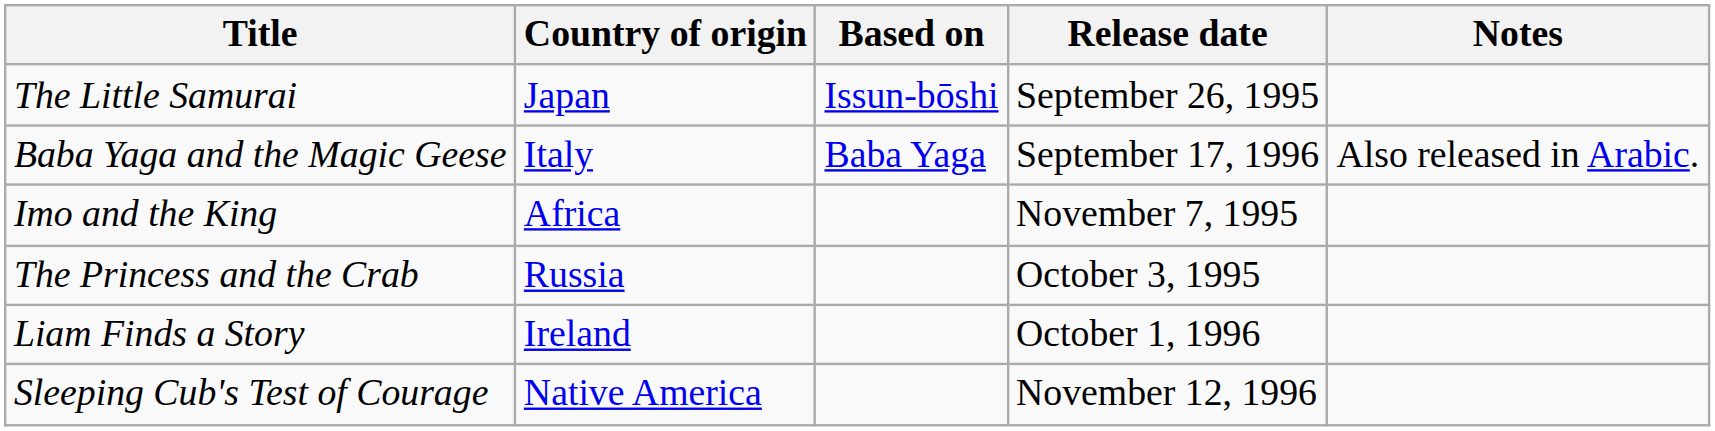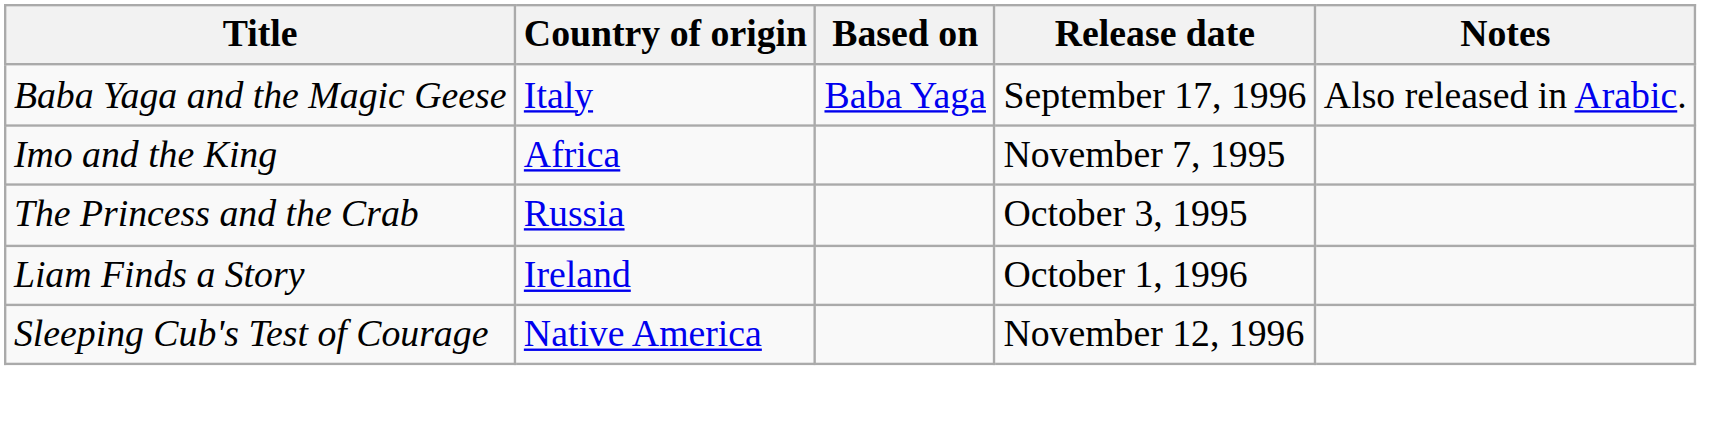- row: The Little Samurai | Japan | Issun-bōshi | September 26, 1995
